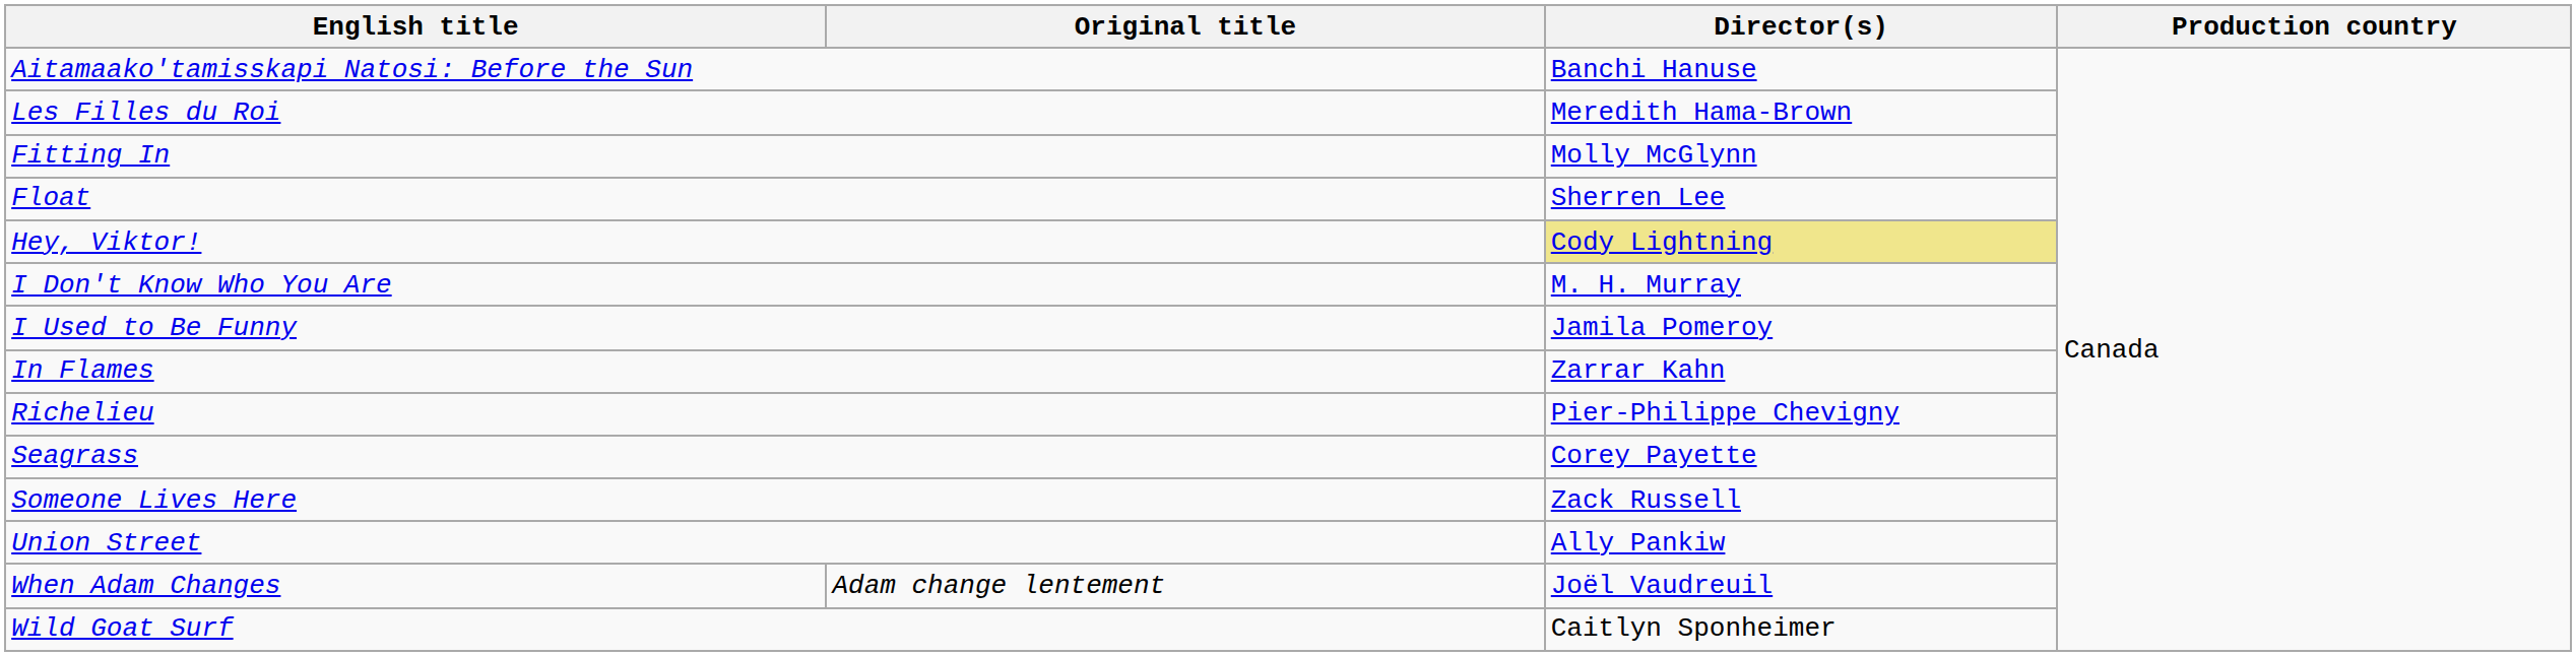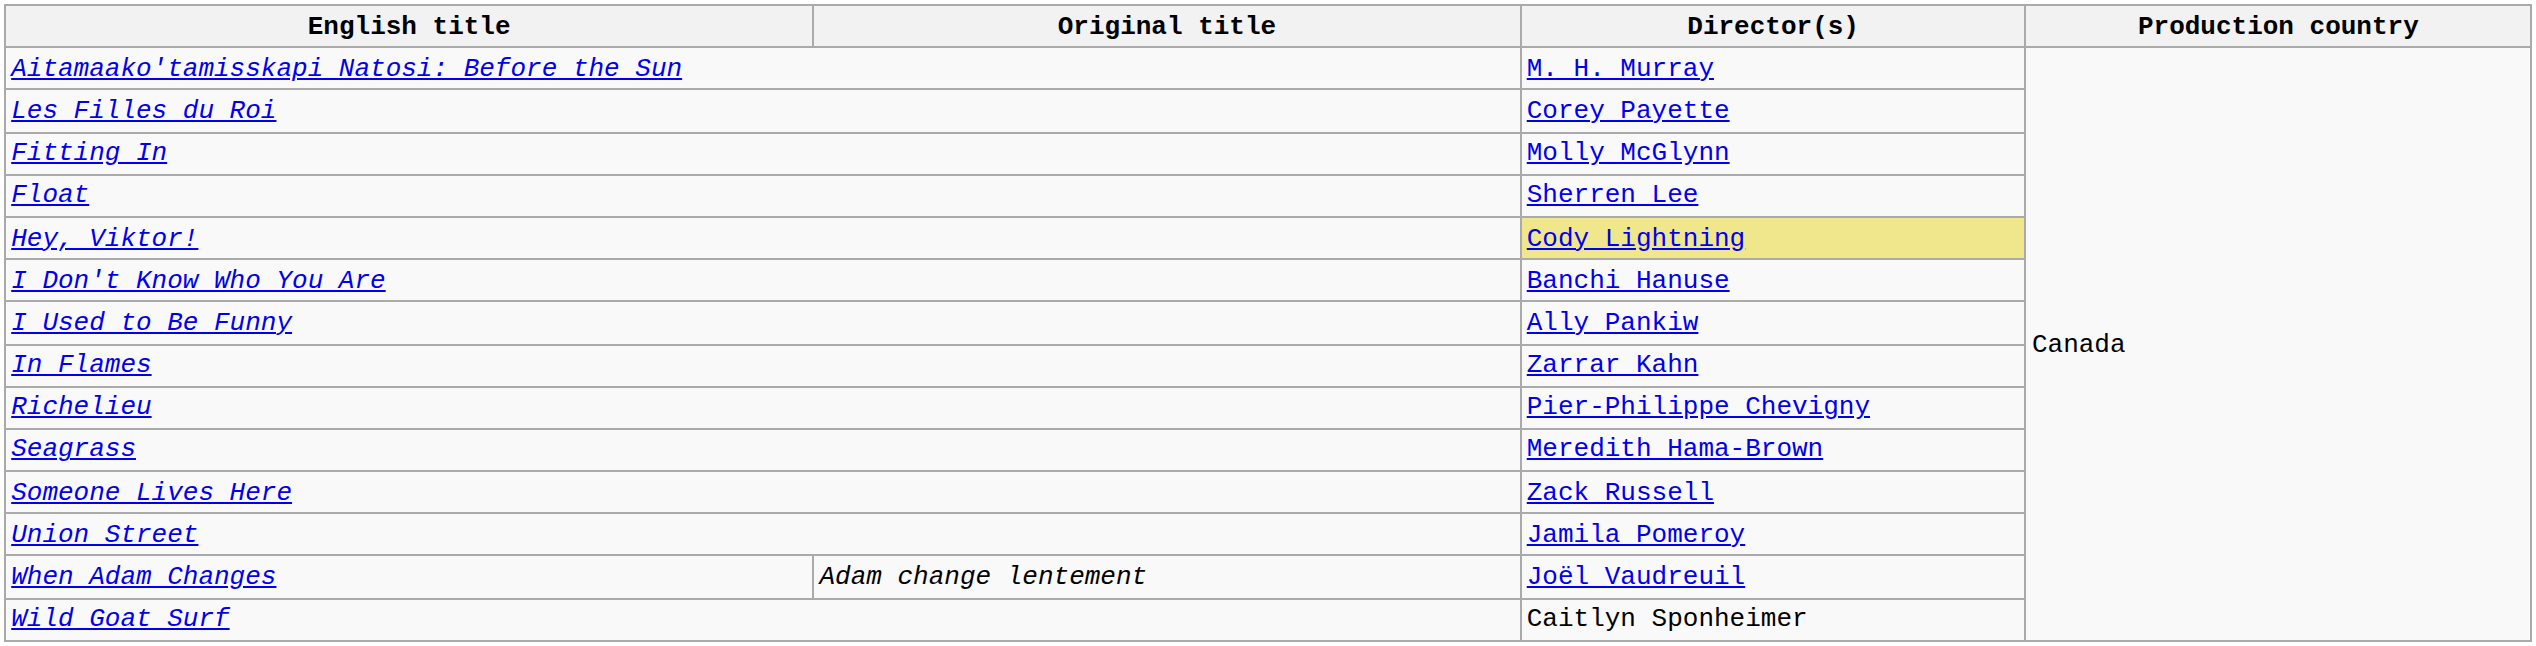Aitamaako'tamisskapi Natosi: Before the Sun | Director(s): Banchi Hanuse -> M. H. Murray
Les Filles du Roi | Director(s): Meredith Hama-Brown -> Corey Payette
I Don't Know Who You Are | Director(s): M. H. Murray -> Banchi Hanuse
I Used to Be Funny | Director(s): Jamila Pomeroy -> Ally Pankiw
Seagrass | Director(s): Corey Payette -> Meredith Hama-Brown
Union Street | Director(s): Ally Pankiw -> Jamila Pomeroy
